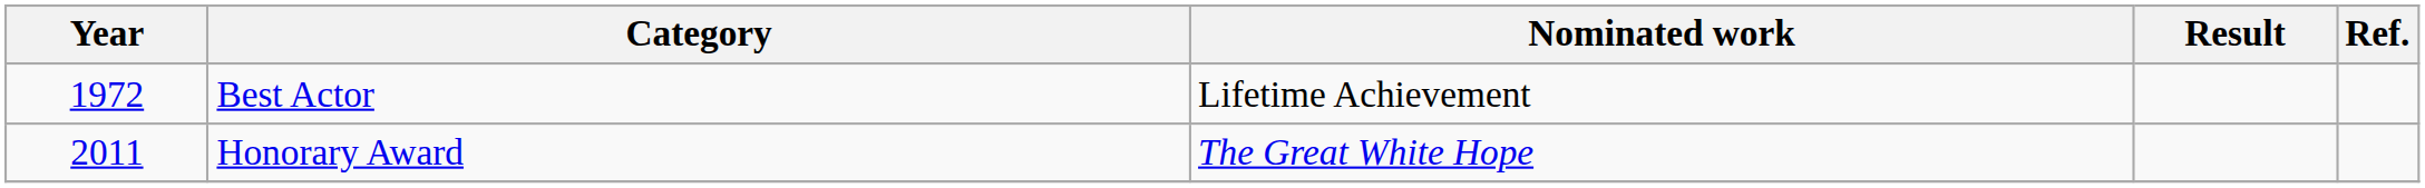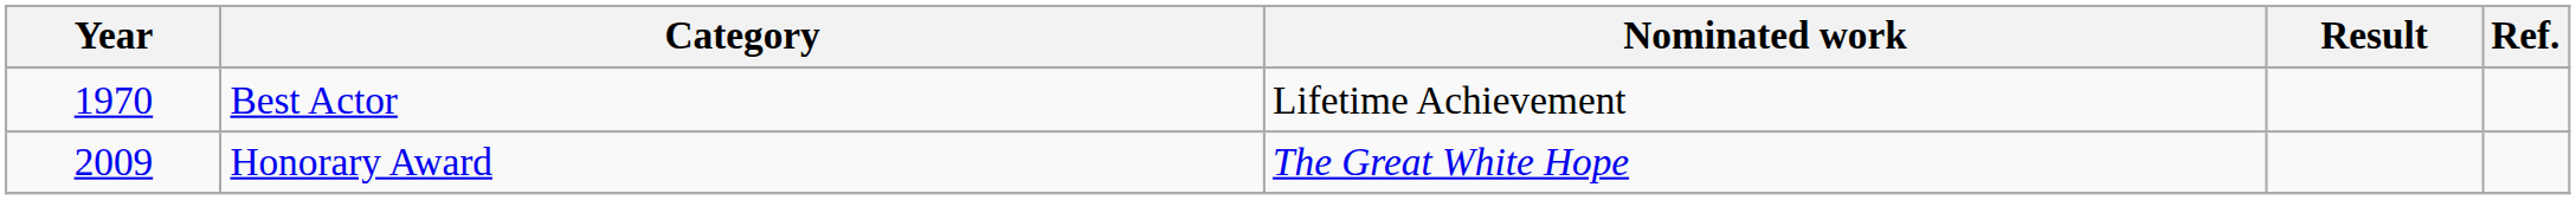Best Actor | Year: 1972 -> 1970
Honorary Award | Year: 2011 -> 2009
